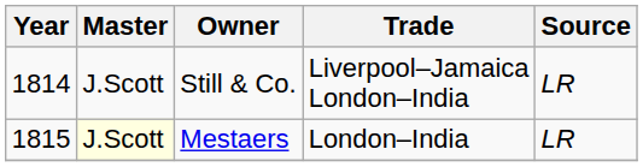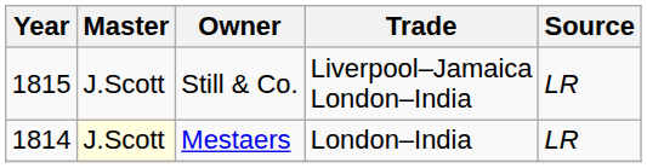Still & Co. | Year: 1814 -> 1815
Mestaers | Year: 1815 -> 1814
